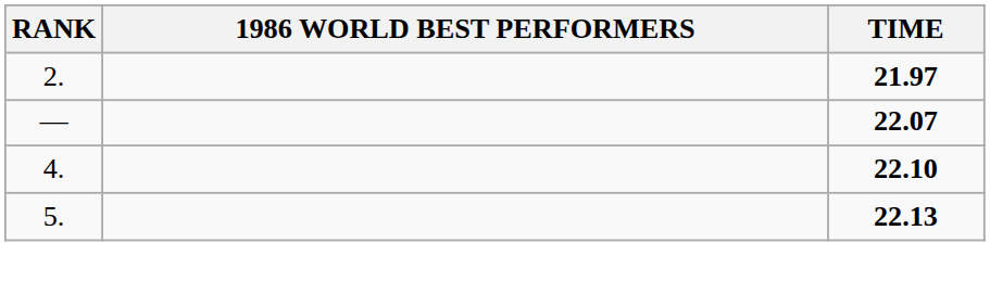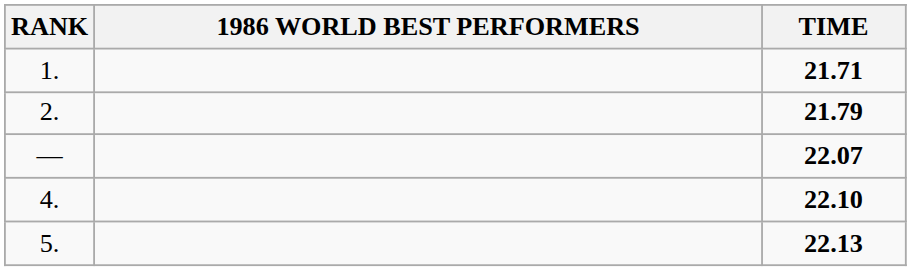+ row: 1. | 21.71
2. | TIME: 21.97 -> 21.79
